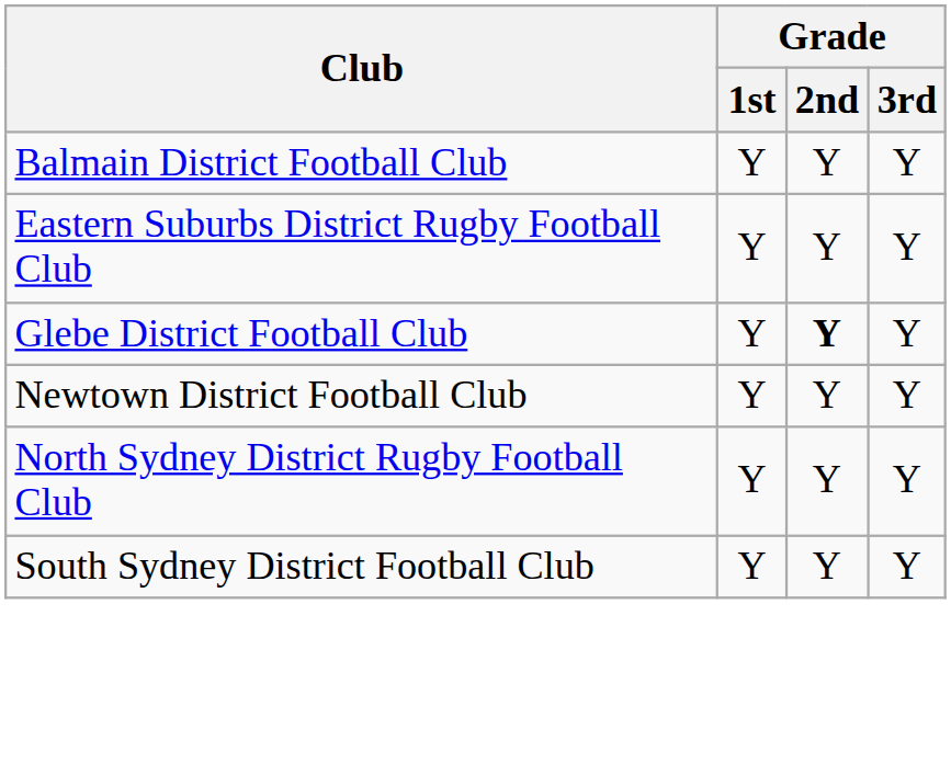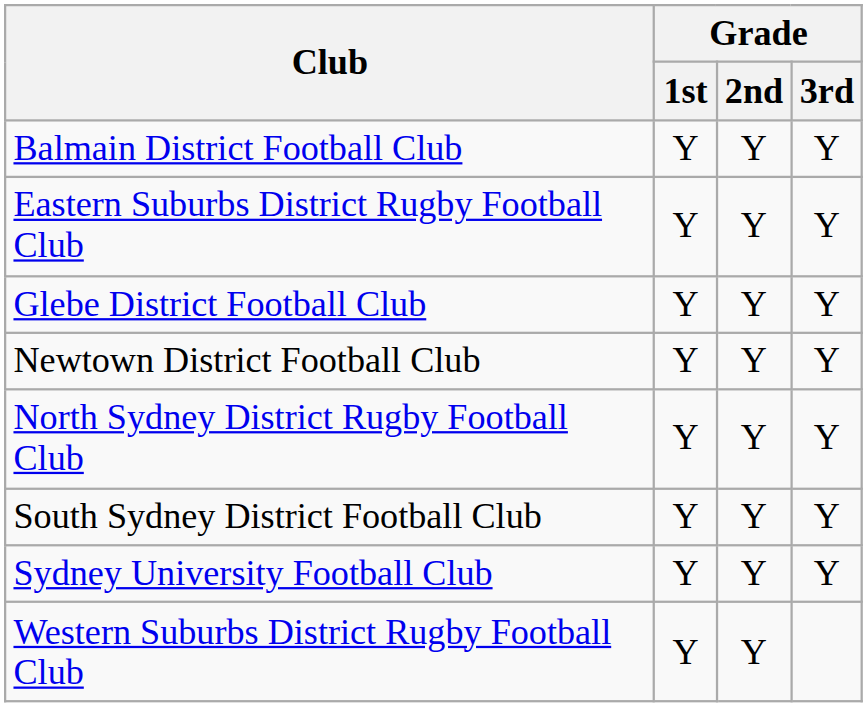Glebe District Football Club | Grade / 2nd: bold -> normal
+ row: Sydney University Football Club | Y | Y | Y
+ row: Western Suburbs District Rugby Football Club | Y | Y
